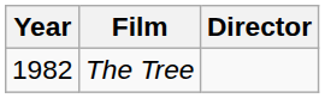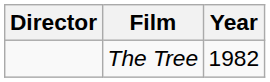columns swapped: Year <-> Director
